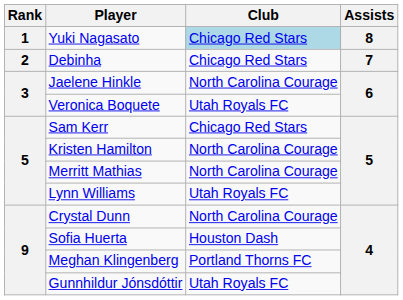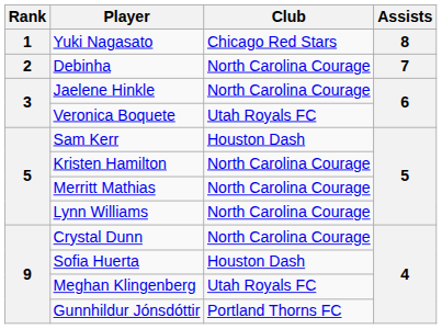Yuki Nagasato | Club: lightblue background -> no background
Debinha | Club: Chicago Red Stars -> North Carolina Courage
Sam Kerr | Club: Chicago Red Stars -> Houston Dash
Lynn Williams | Club: Utah Royals FC -> North Carolina Courage
Meghan Klingenberg | Club: Portland Thorns FC -> Utah Royals FC
Gunnhildur Jónsdóttir | Club: Utah Royals FC -> Portland Thorns FC
